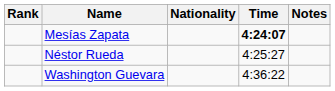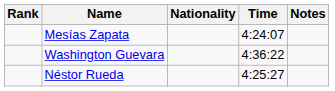Mesías Zapata | Time: bold -> normal
rows swapped: Néstor Rueda <-> Washington Guevara
